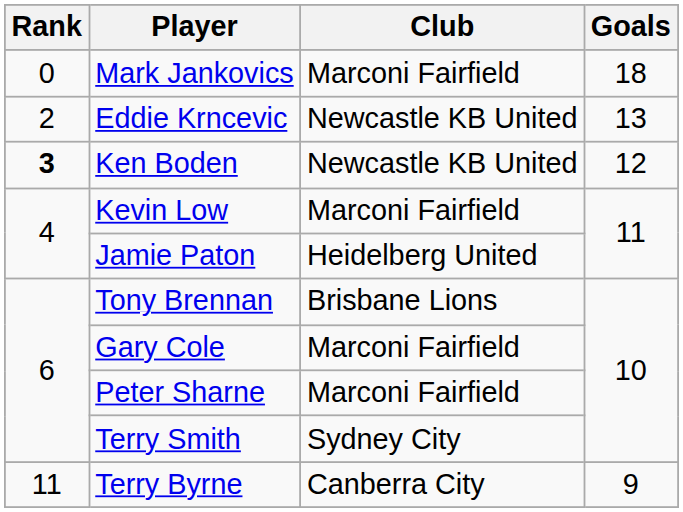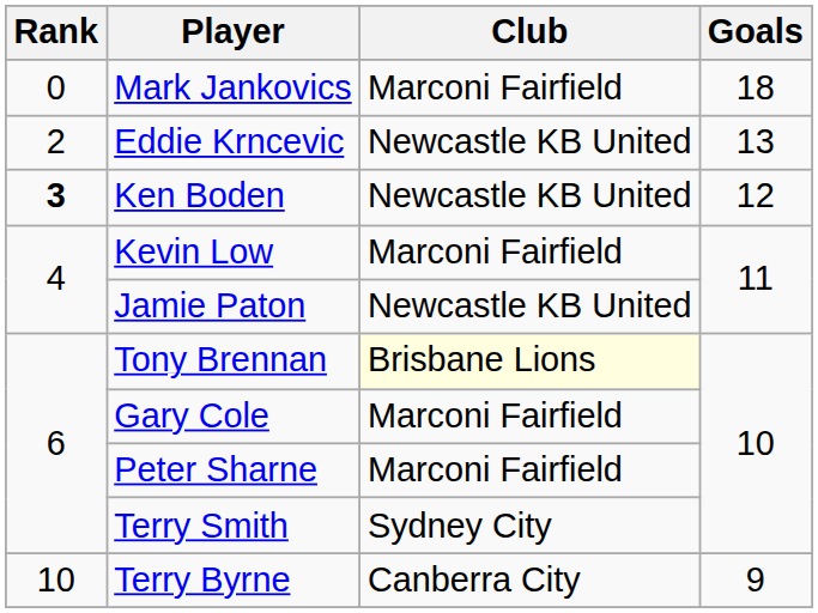Jamie Paton | Club: Heidelberg United -> Newcastle KB United
Tony Brennan | Club: no background -> lightyellow background
Terry Byrne | Rank: 11 -> 10
